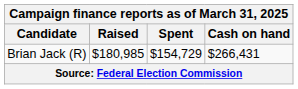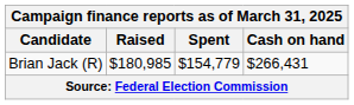Brian Jack (R) | Spent: $154,729 -> $154,779
